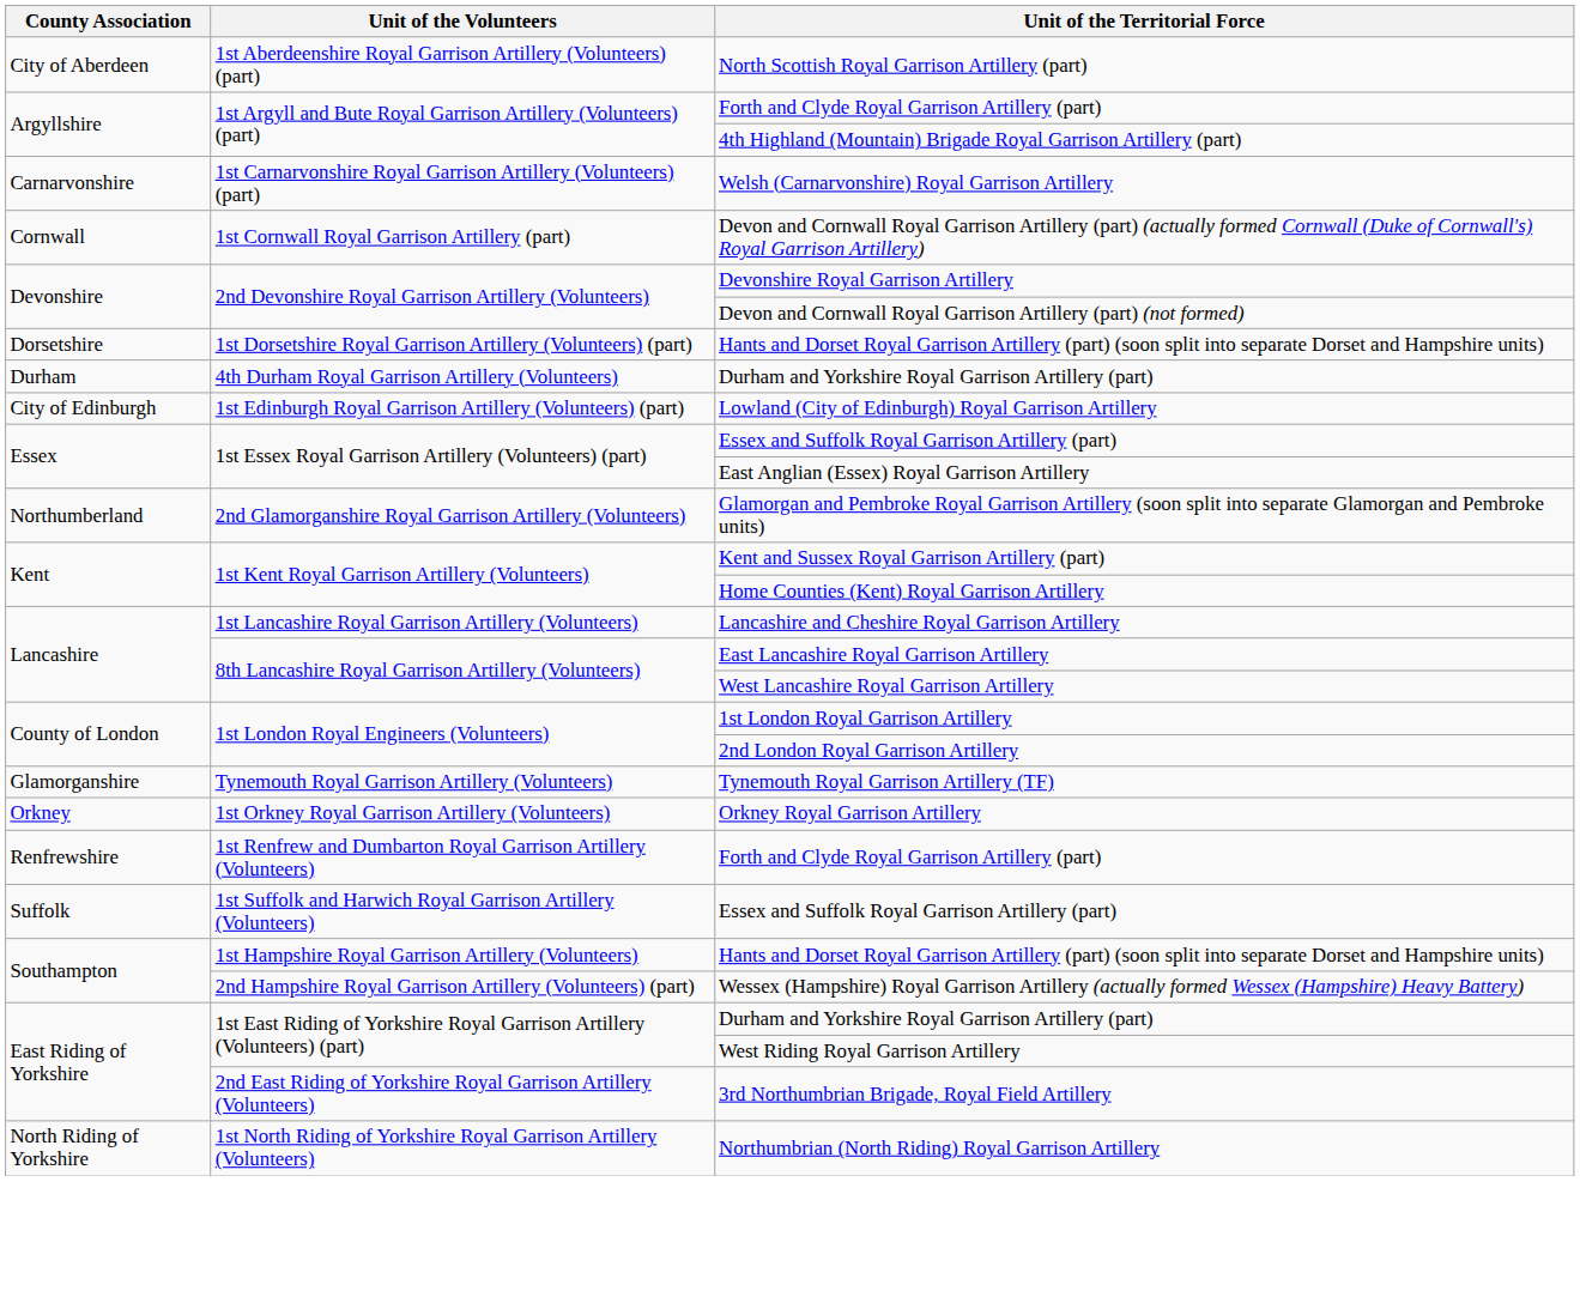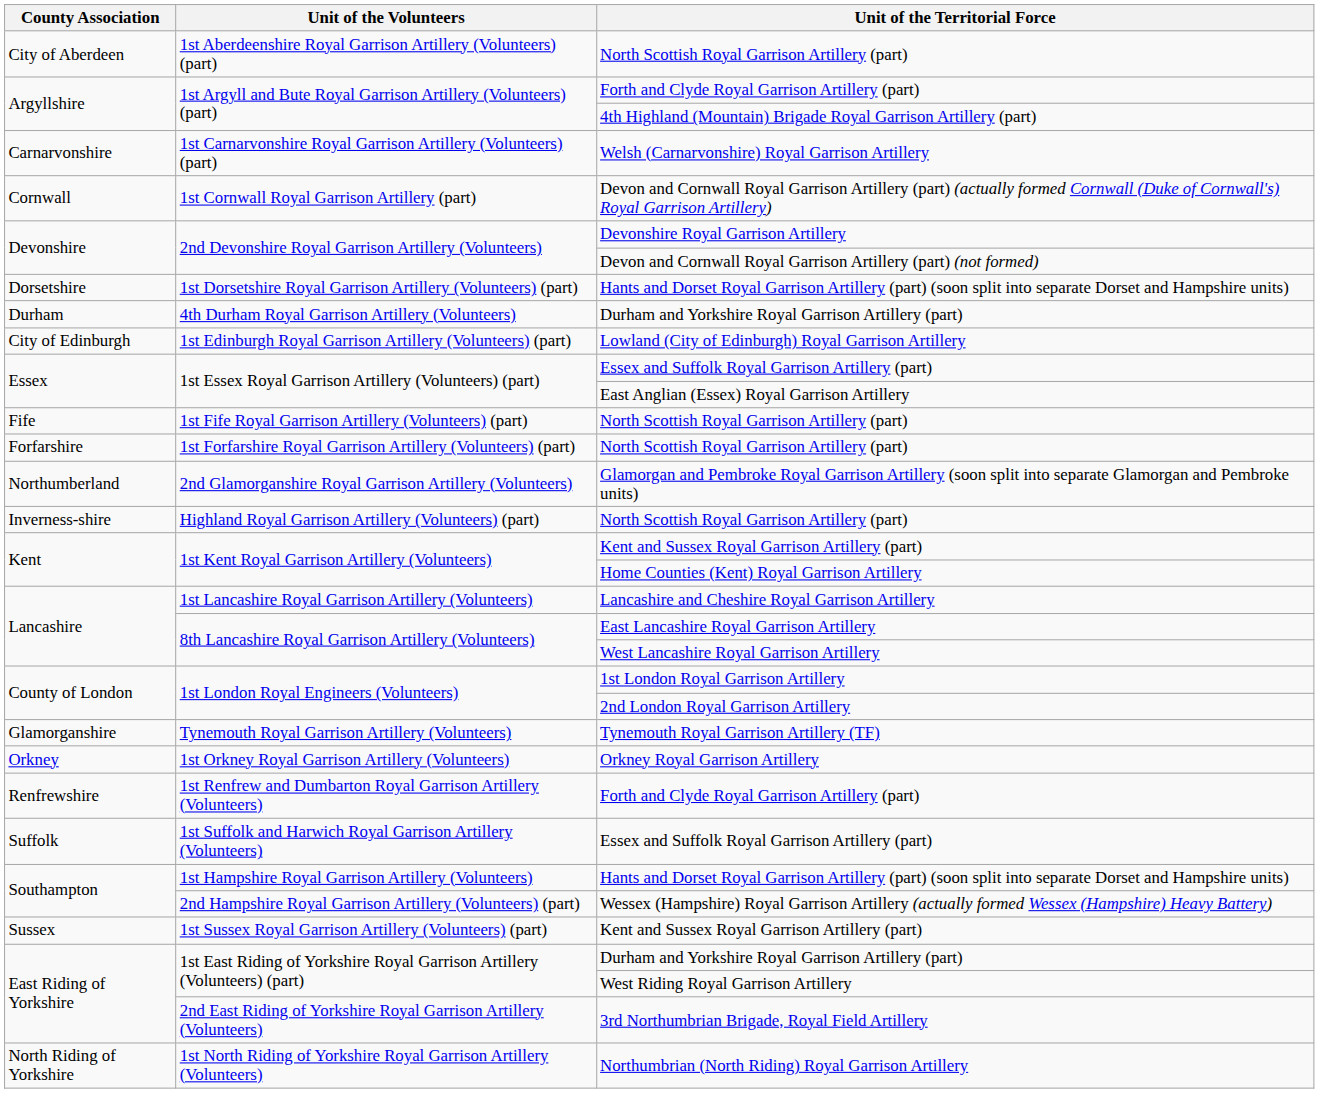+ row: Fife | 1st Fife Royal Garrison Artillery (Volunteers) (part) | North Scottish Royal Garrison Artillery (part)
+ row: Forfarshire | 1st Forfarshire Royal Garrison Artillery (Volunteers) (part) | North Scottish Royal Garrison Artillery (part)
+ row: Inverness-shire | Highland Royal Garrison Artillery (Volunteers) (part) | North Scottish Royal Garrison Artillery (part)
+ row: Sussex | 1st Sussex Royal Garrison Artillery (Volunteers) (part) | Kent and Sussex Royal Garrison Artillery (part)
